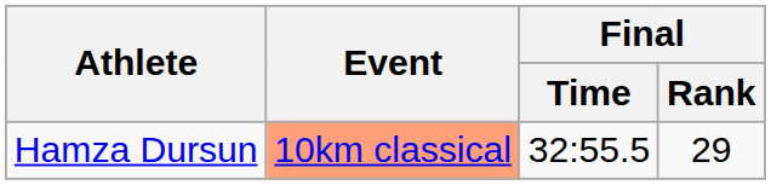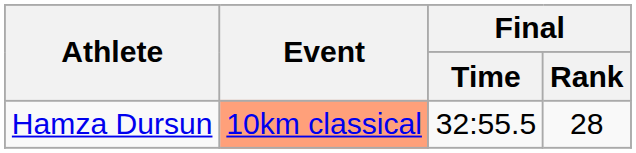Hamza Dursun | Final / Rank: 29 -> 28
